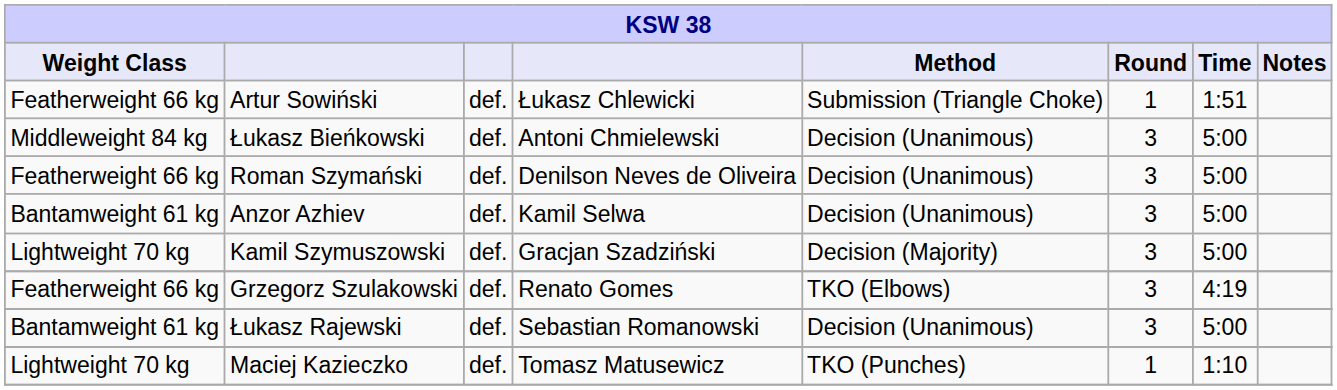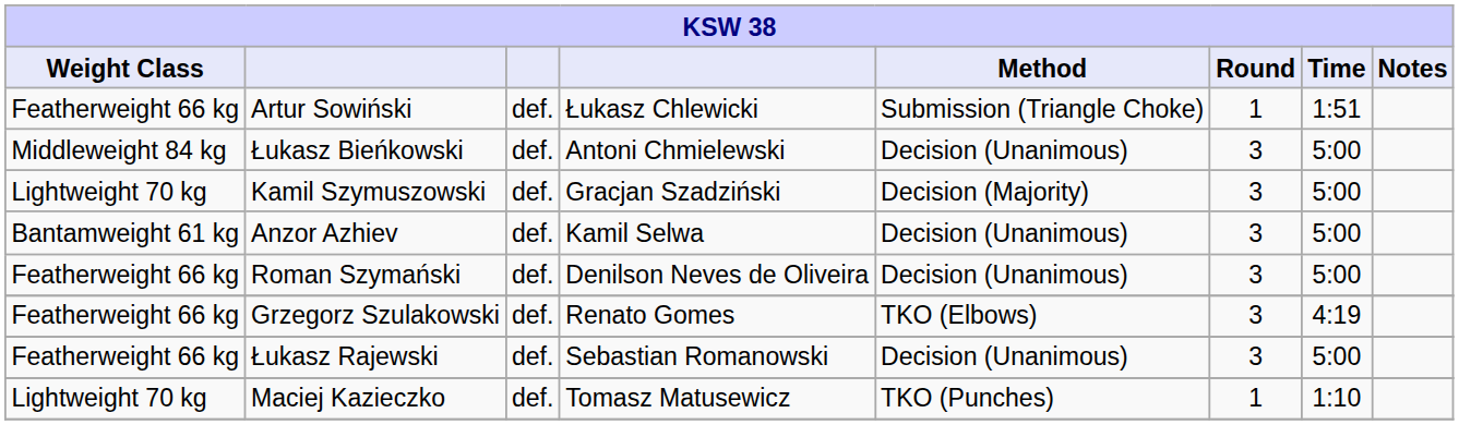rows swapped: Roman Szymański <-> Kamil Szymuszowski
Łukasz Rajewski | Weight Class: Bantamweight 61 kg -> Featherweight 66 kg
